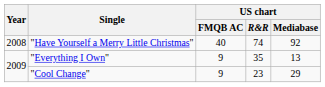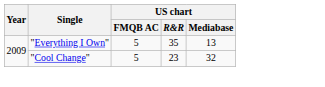- row: 2008 | "Have Yourself a Merry Little Christmas" | 40 | 74 | 92
"Everything I Own" | US chart / FMQB AC: 9 -> 5
"Cool Change" | US chart / FMQB AC: 9 -> 5
"Cool Change" | US chart / Mediabase: 29 -> 32
